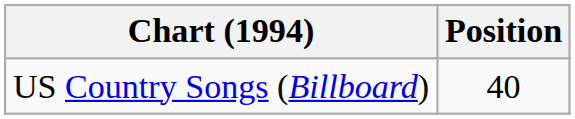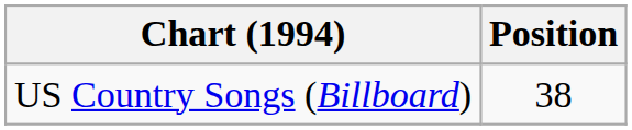US Country Songs (Billboard) | Position: 40 -> 38
